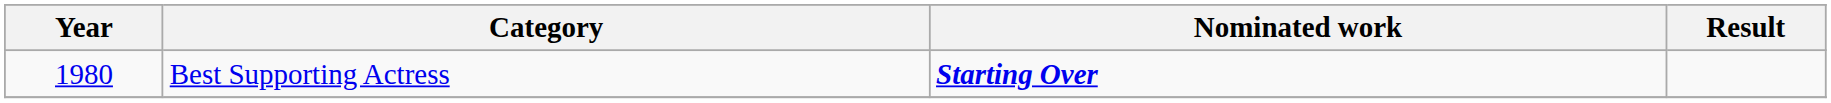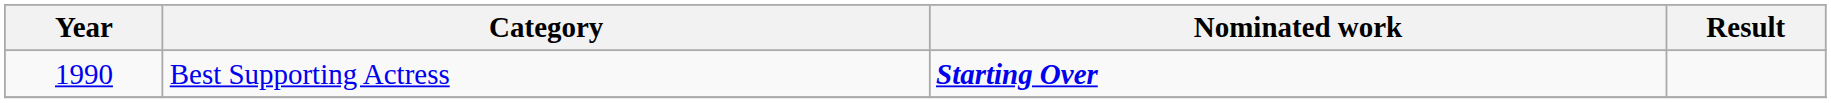Best Supporting Actress | Year: 1980 -> 1990
